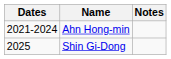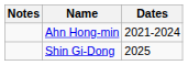columns swapped: Dates <-> Notes
